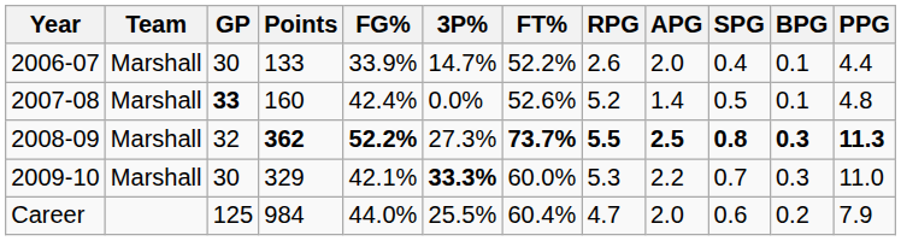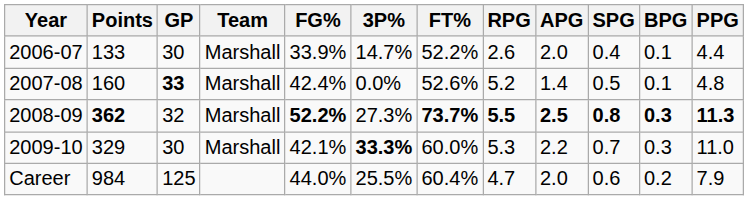columns swapped: Team <-> Points
